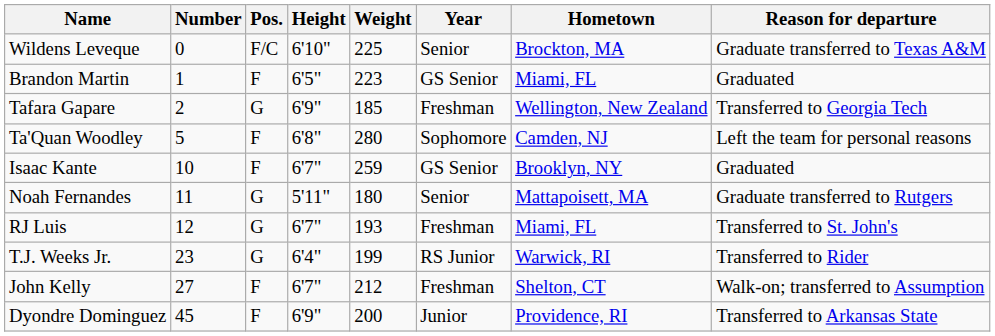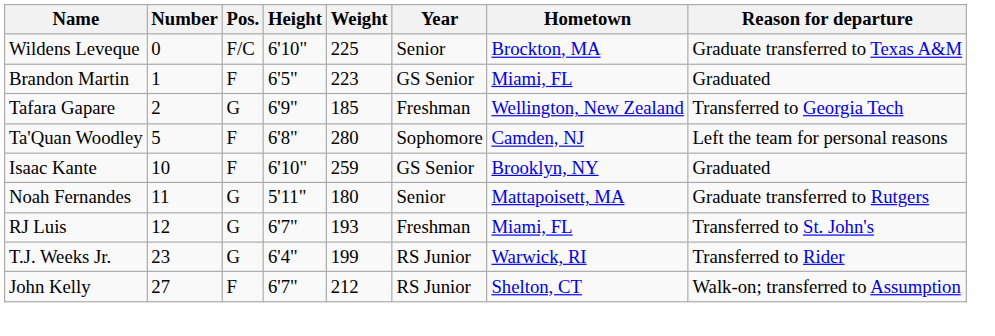Isaac Kante | Height: 6'7" -> 6'10"
John Kelly | Year: Freshman -> RS Junior
- row: Dyondre Dominguez | 45 | F | 6'9" | 200 | Junior | Providence, RI | Transferred to Arkansas State
